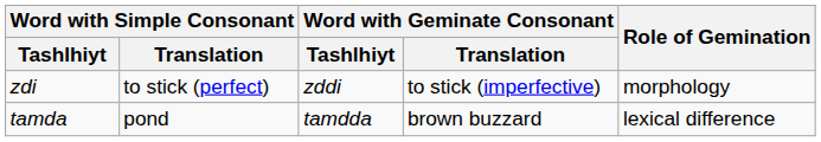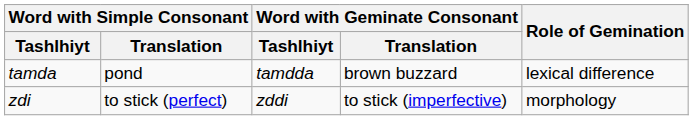rows swapped: tamda <-> zdi
